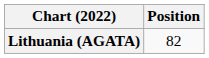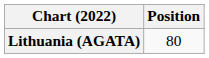Lithuania (AGATA) | Position: 82 -> 80
